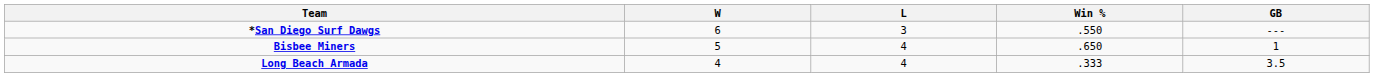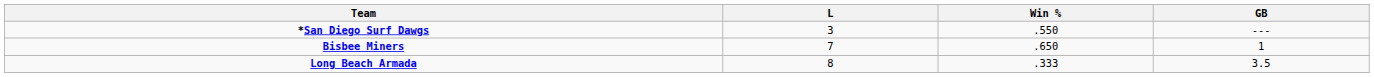- column: W | 6 | 5 | 4
Bisbee Miners | L: 4 -> 7
Long Beach Armada | L: 4 -> 8
